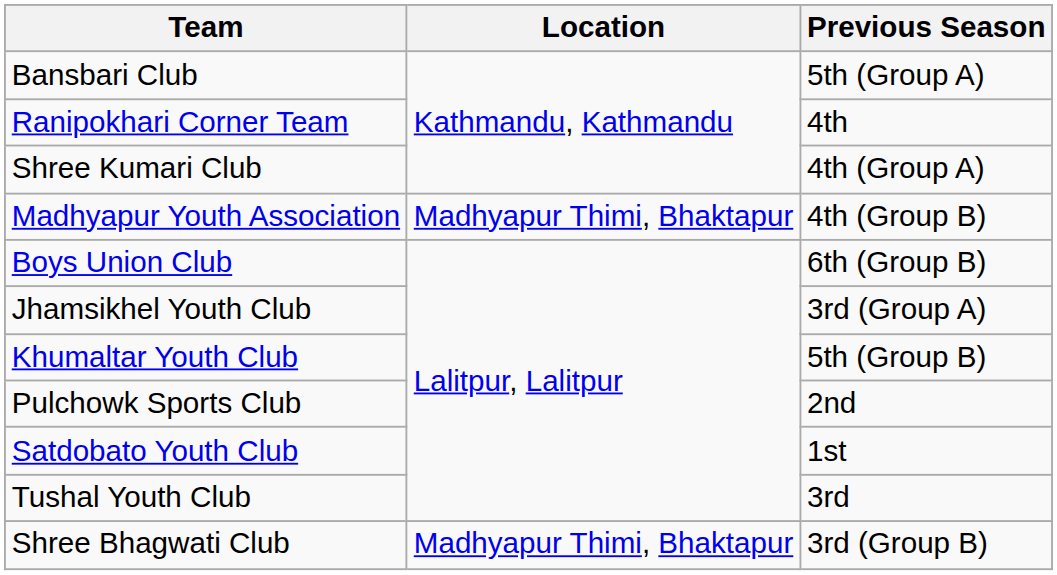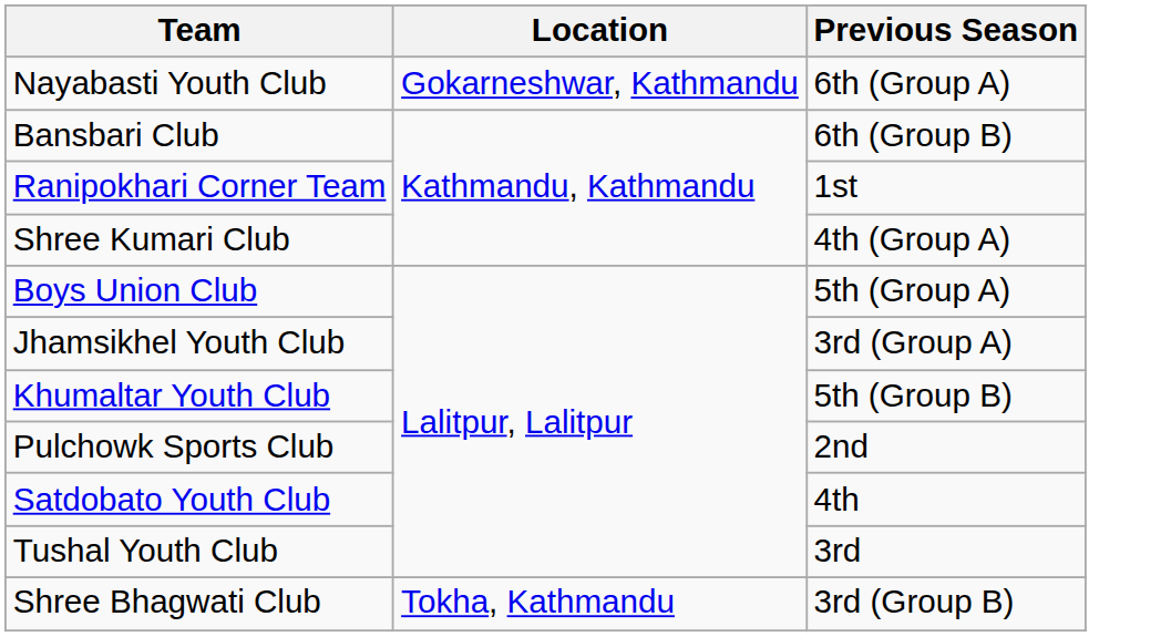+ row: Nayabasti Youth Club | Gokarneshwar, Kathmandu | 6th (Group A)
Bansbari Club | Previous Season: 5th (Group A) -> 6th (Group B)
Ranipokhari Corner Team | Previous Season: 4th -> 1st
- row: Madhyapur Youth Association | Madhyapur Thimi, Bhaktapur | 4th (Group B)
Boys Union Club | Previous Season: 6th (Group B) -> 5th (Group A)
Satdobato Youth Club | Previous Season: 1st -> 4th
Shree Bhagwati Club | Location: Madhyapur Thimi, Bhaktapur -> Tokha, Kathmandu
